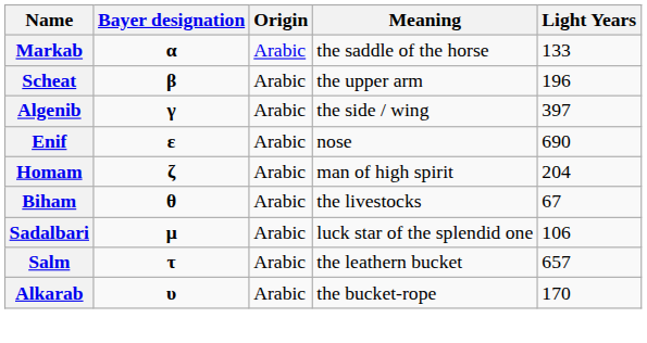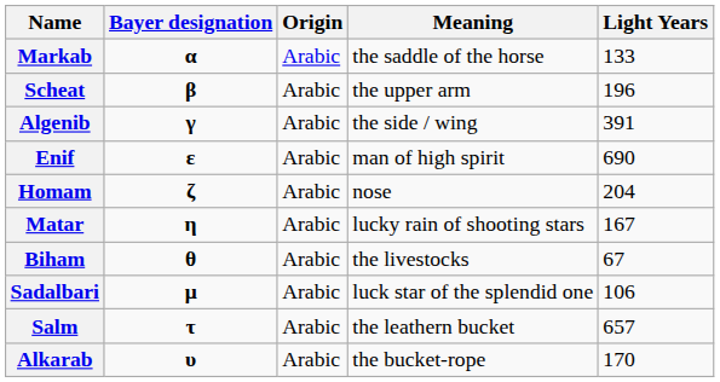Algenib | Light Years: 397 -> 391
Enif | Meaning: nose -> man of high spirit
Homam | Meaning: man of high spirit -> nose
+ row: Matar | η | Arabic | lucky rain of shooting stars | 167
